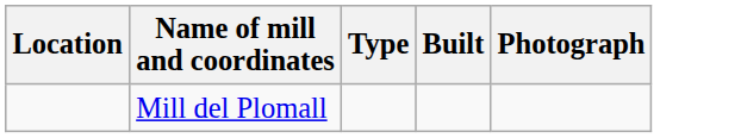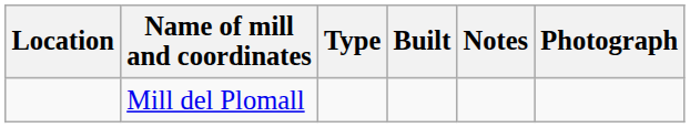+ column: Notes
